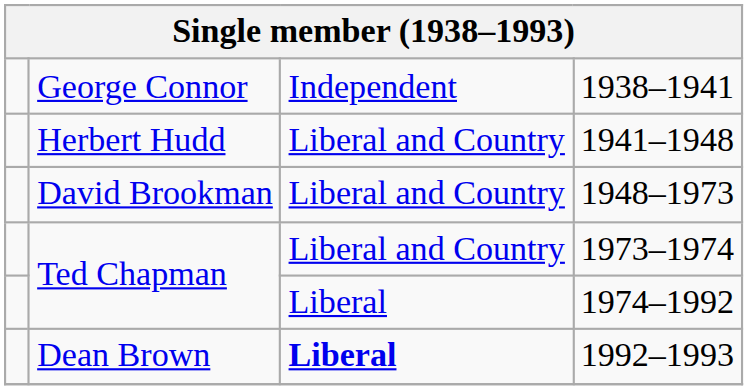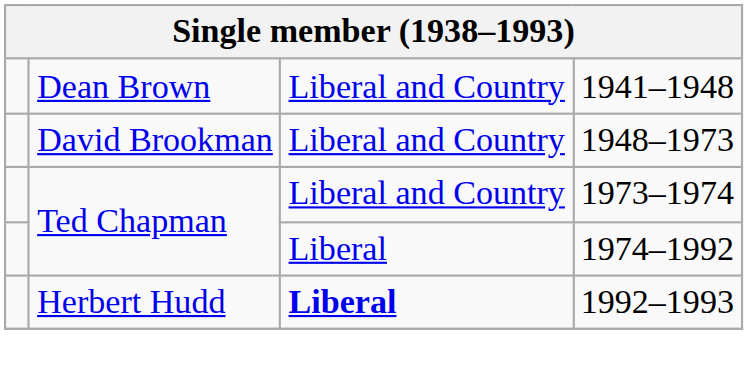- row: George Connor | Independent | 1938–1941
1941–1948 | column 2: Herbert Hudd -> Dean Brown
1992–1993 | column 2: Dean Brown -> Herbert Hudd
